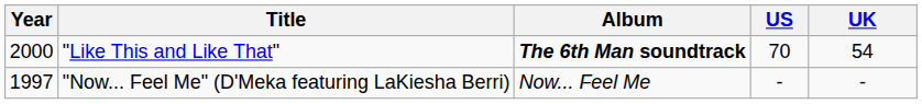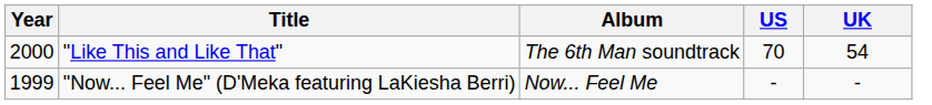"Like This and Like That" | Album: bold -> normal
"Now... Feel Me" (D'Meka featuring LaKiesha Berri) | Year: 1997 -> 1999
